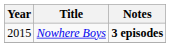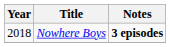Nowhere Boys | Year: 2015 -> 2018
